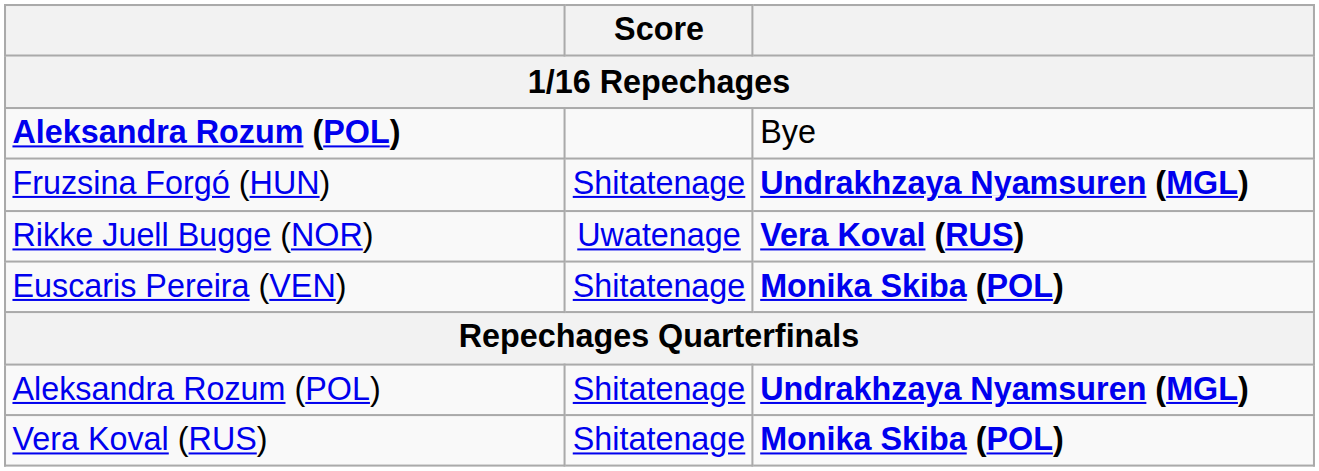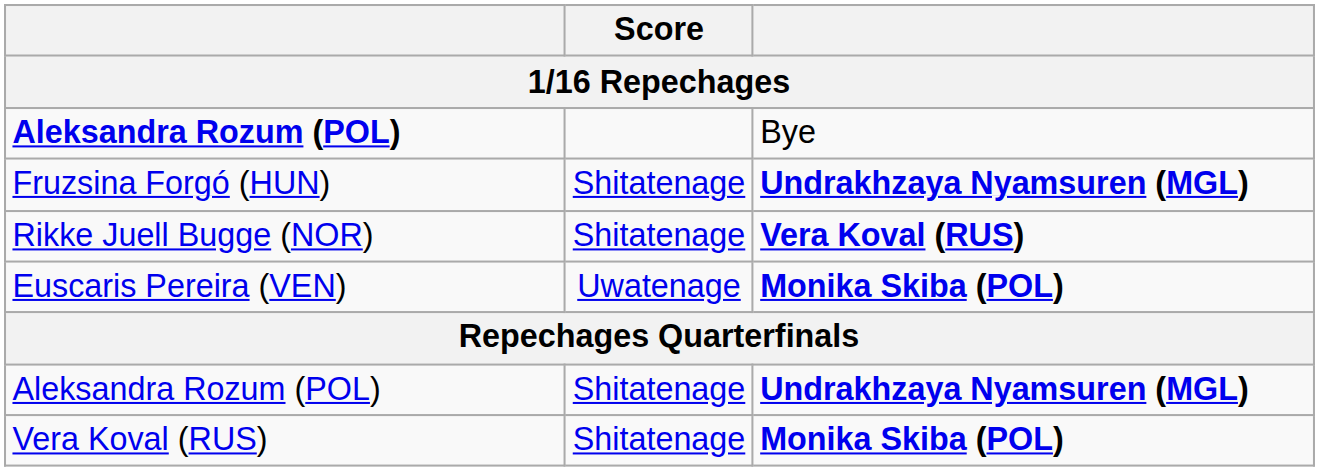Rikke Juell Bugge (NOR) | Score: Uwatenage -> Shitatenage
Euscaris Pereira (VEN) | Score: Shitatenage -> Uwatenage
